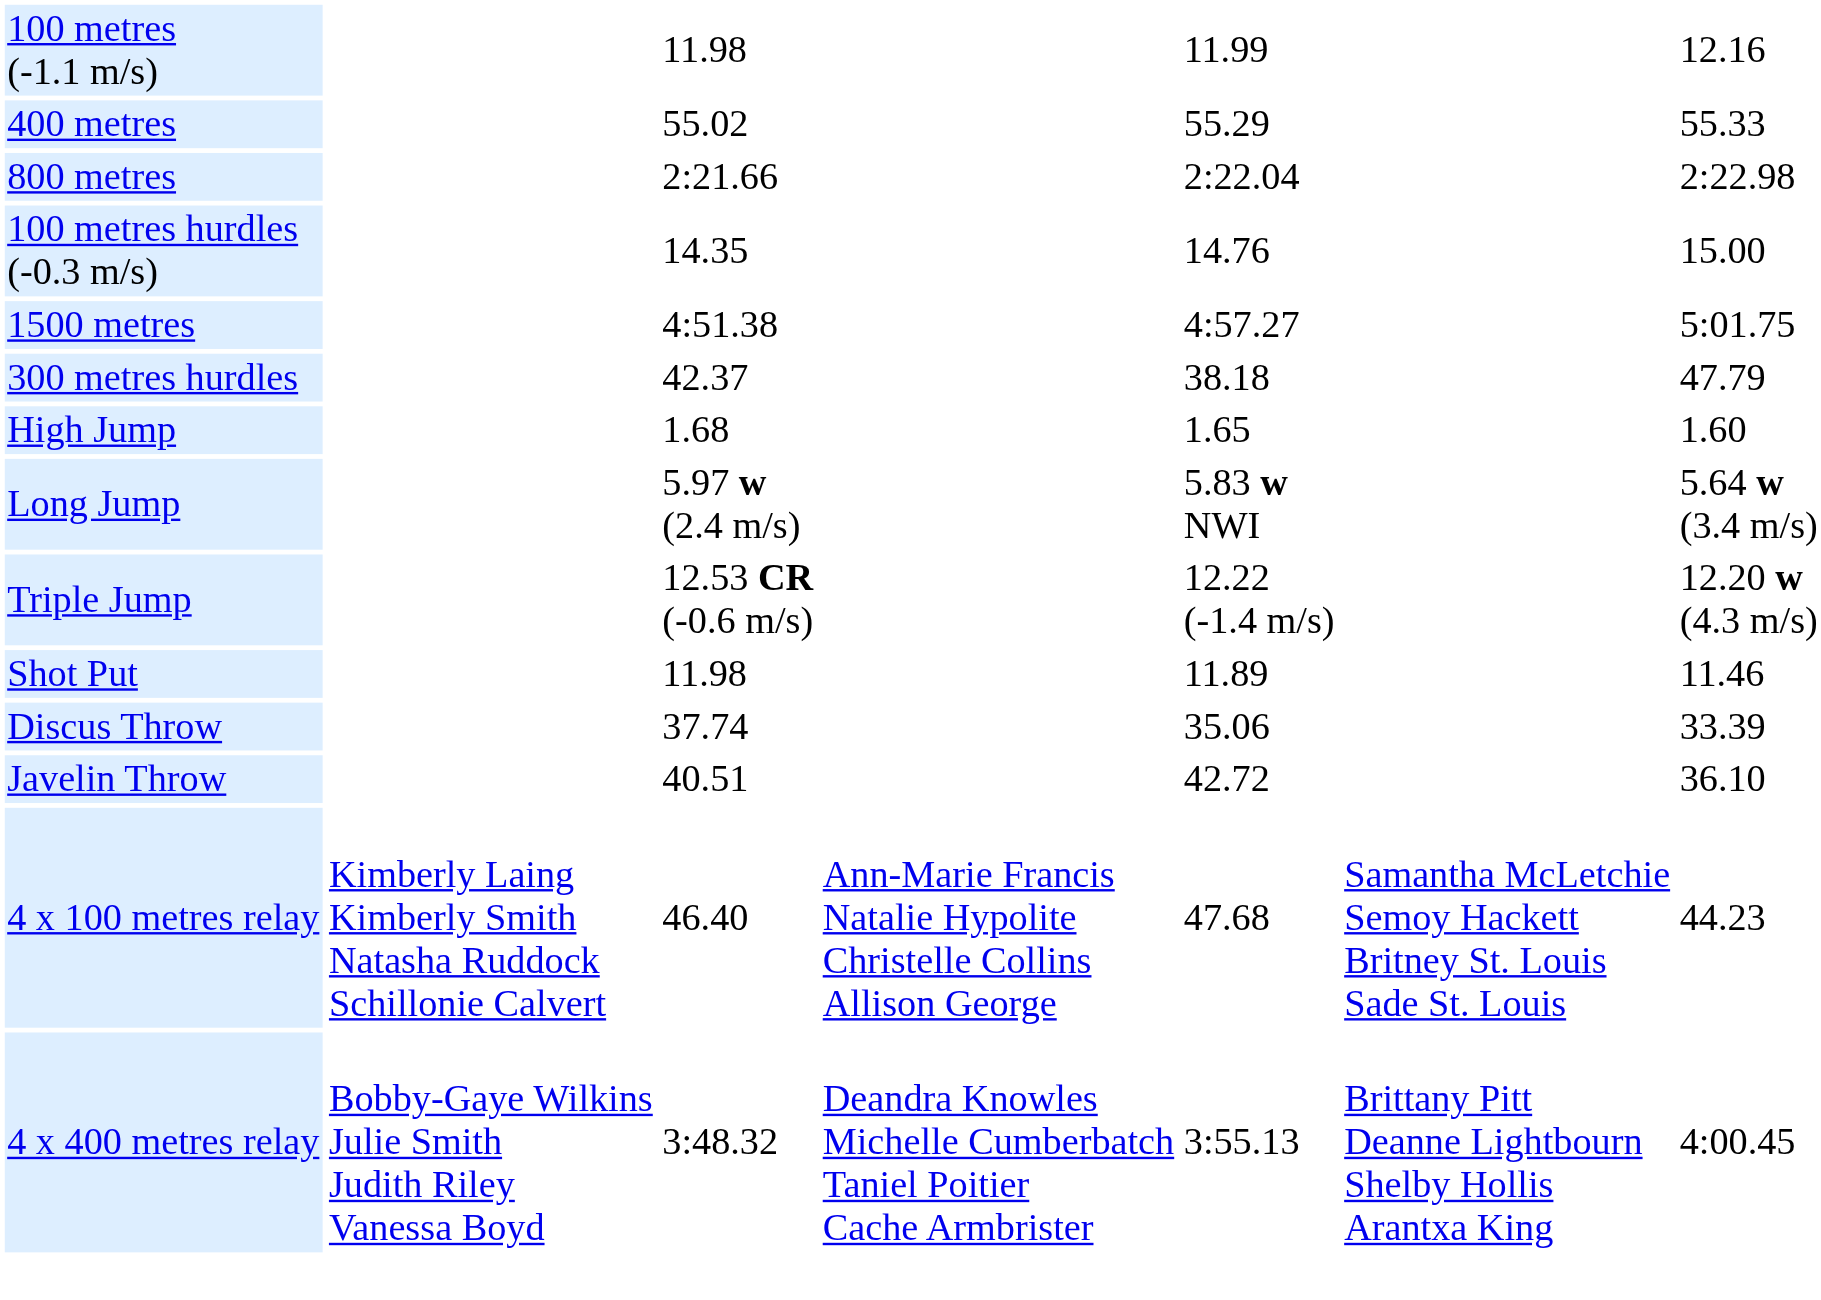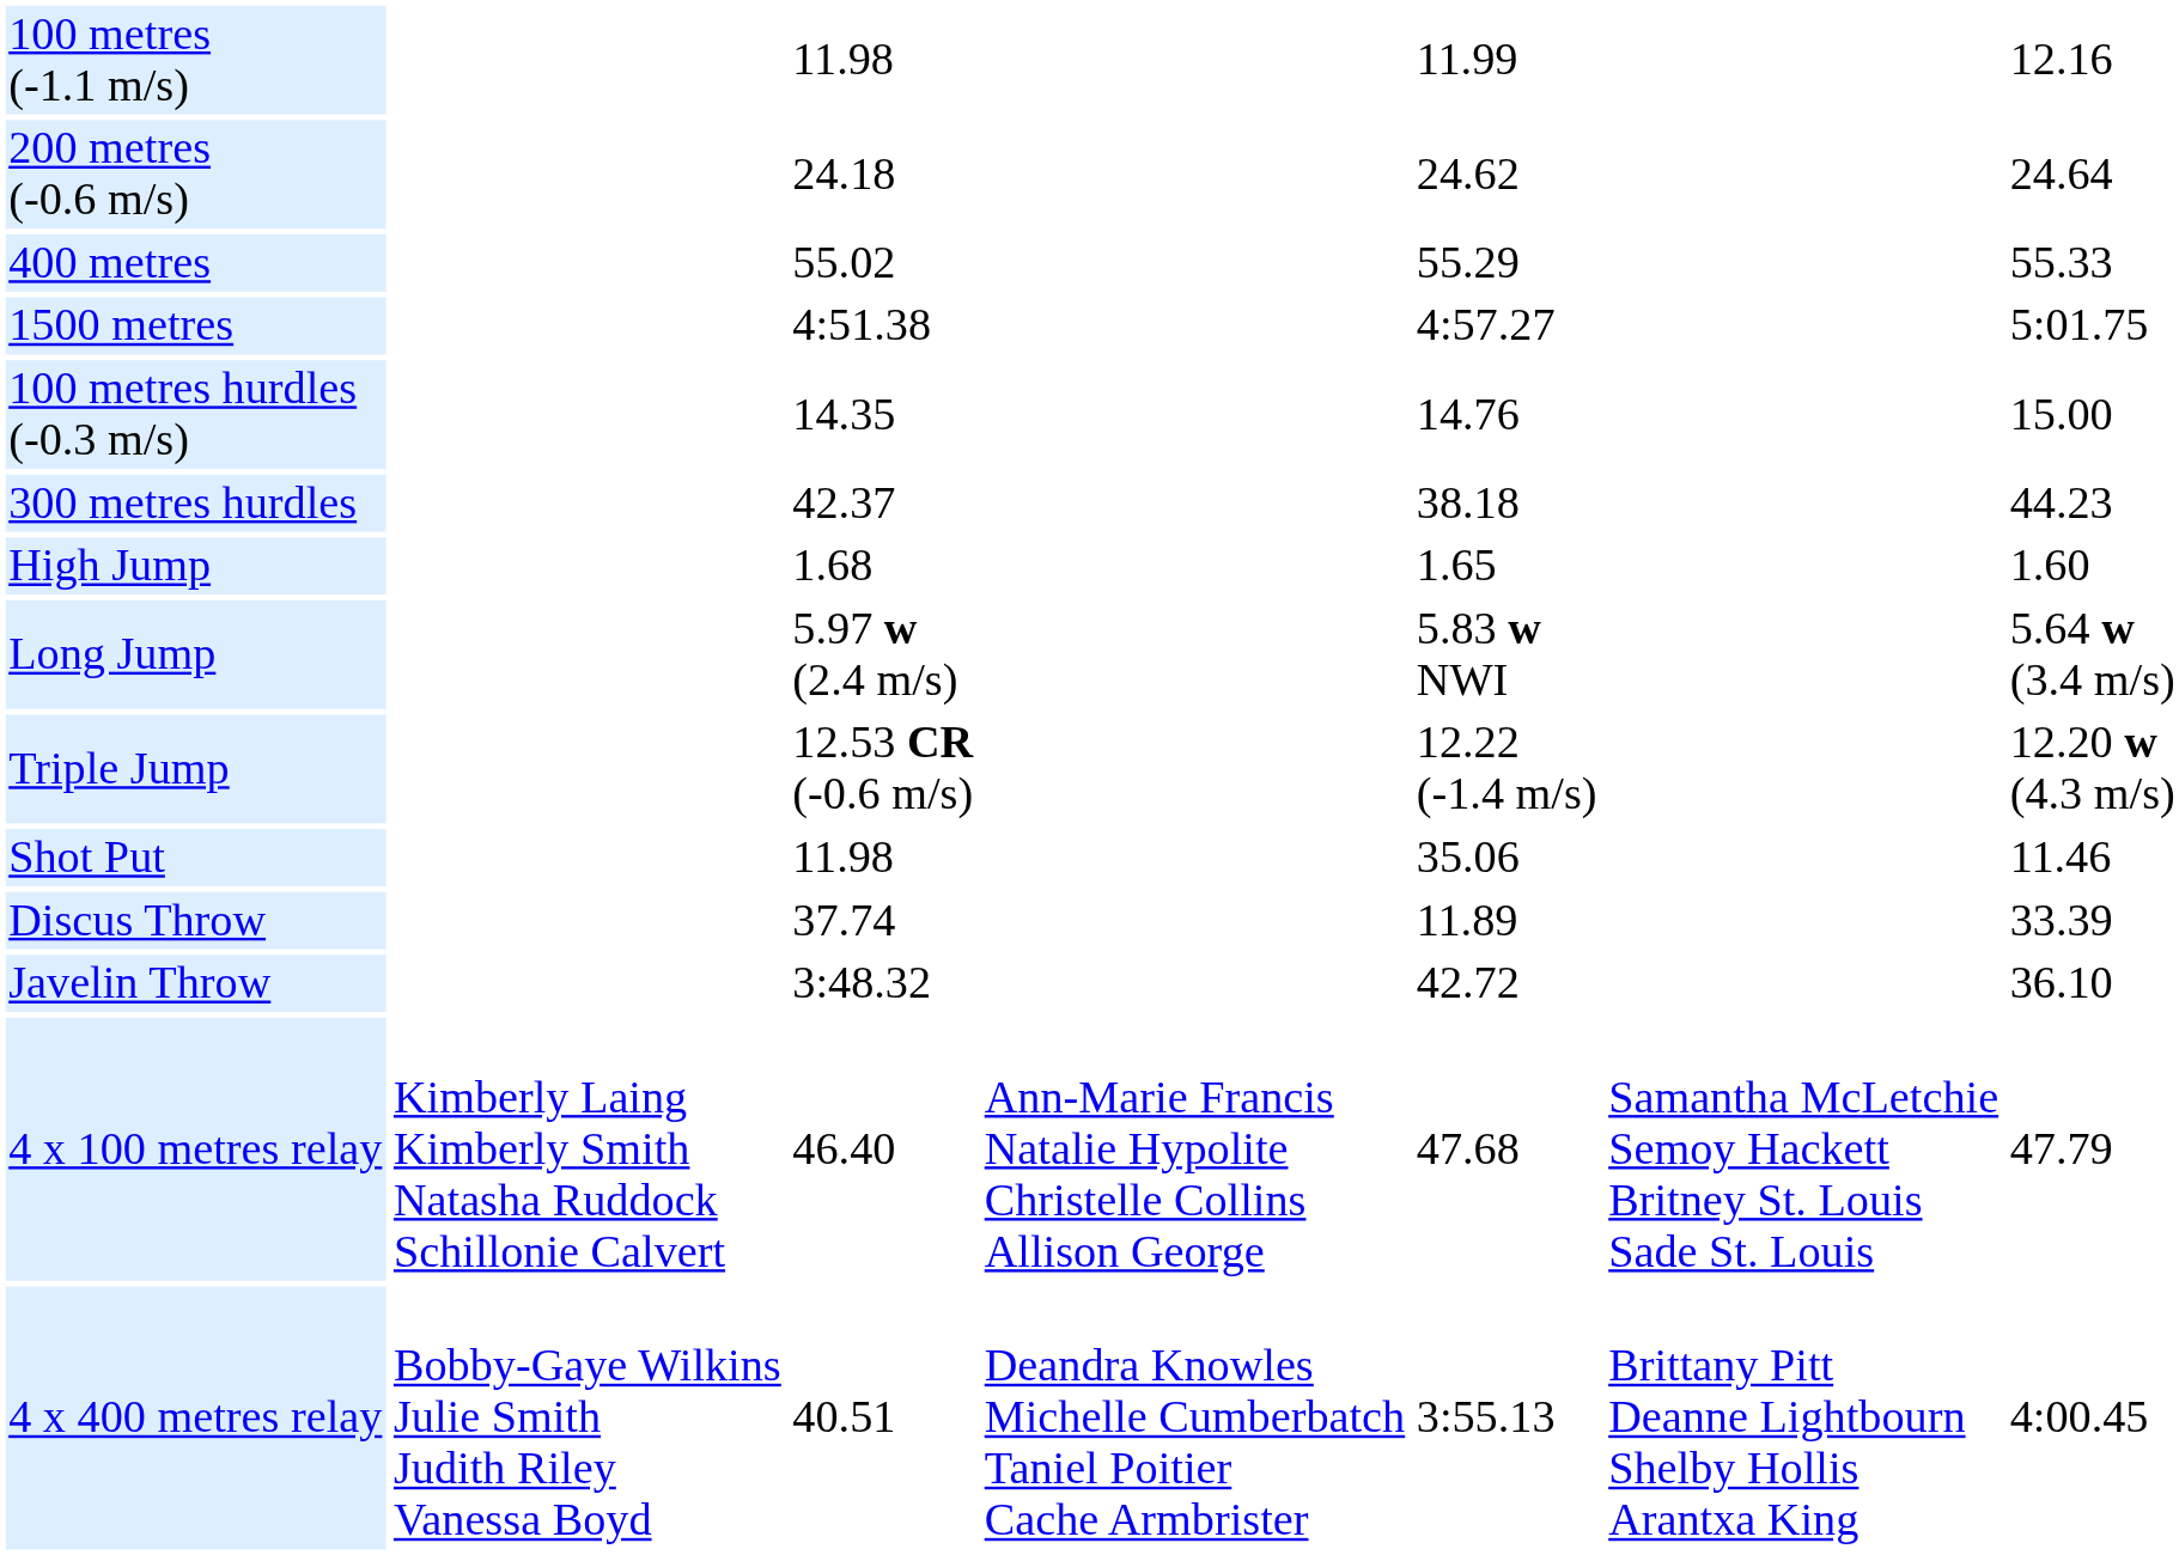+ row: 200 metres (-0.6 m/s) | 24.18 | 24.62 | 24.64
- row: 800 metres | 2:21.66 | 2:22.04 | 2:22.98
rows swapped: 1500 metres <-> 100 metres hurdles (-0.3 m/s)
300 metres hurdles | column 7: 47.79 -> 44.23
Shot Put | column 5: 11.89 -> 35.06
Discus Throw | column 5: 35.06 -> 11.89
Javelin Throw | column 3: 40.51 -> 3:48.32
4 x 100 metres relay | column 7: 44.23 -> 47.79
4 x 400 metres relay | column 3: 3:48.32 -> 40.51
